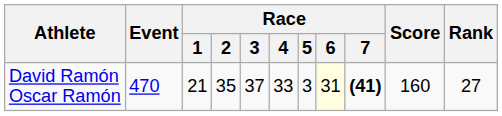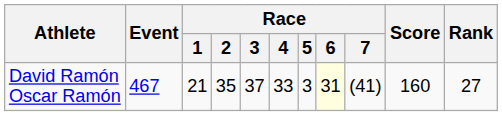David Ramón Oscar Ramón | Event: 470 -> 467
David Ramón Oscar Ramón | Race / 7: bold -> normal
